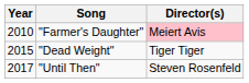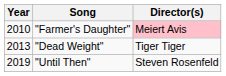"Dead Weight" | Year: 2015 -> 2013
"Until Then" | Year: 2017 -> 2019
